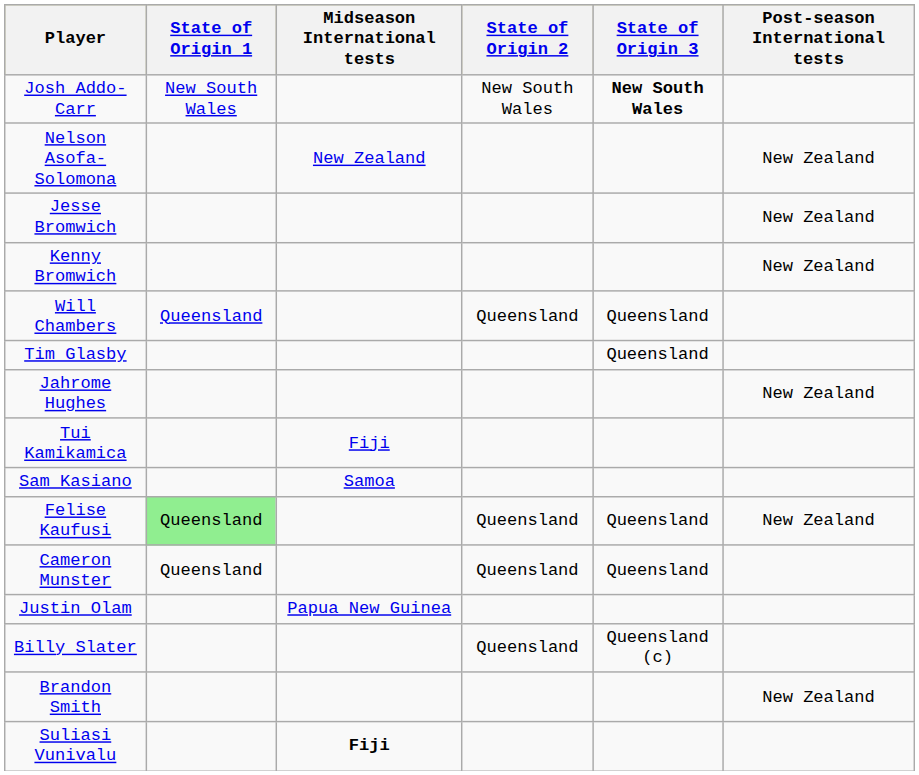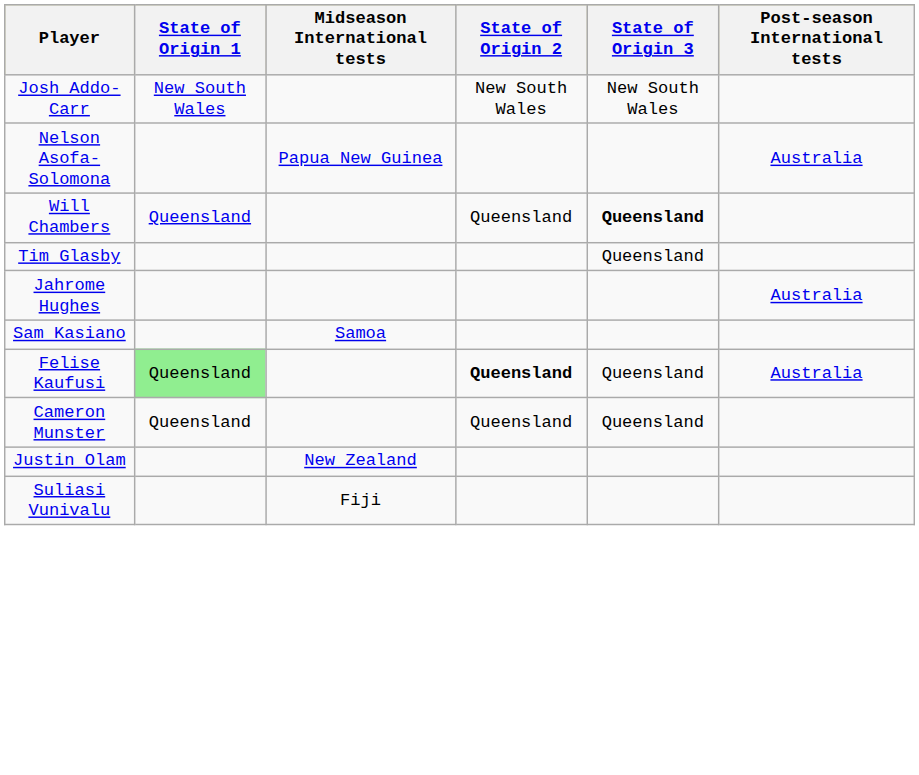Josh Addo-Carr | State of Origin 3: bold -> normal
Nelson Asofa-Solomona | Midseason International tests: New Zealand -> Papua New Guinea
Nelson Asofa-Solomona | Post-season International tests: New Zealand -> Australia
- row: Jesse Bromwich | New Zealand
- row: Kenny Bromwich | New Zealand
Will Chambers | State of Origin 3: normal -> bold
Jahrome Hughes | Post-season International tests: New Zealand -> Australia
- row: Tui Kamikamica | Fiji
Felise Kaufusi | State of Origin 2: normal -> bold
Felise Kaufusi | Post-season International tests: New Zealand -> Australia
Justin Olam | Midseason International tests: Papua New Guinea -> New Zealand
- row: Billy Slater | Queensland | Queensland (c)
- row: Brandon Smith | New Zealand
Suliasi Vunivalu | Midseason International tests: bold -> normal
